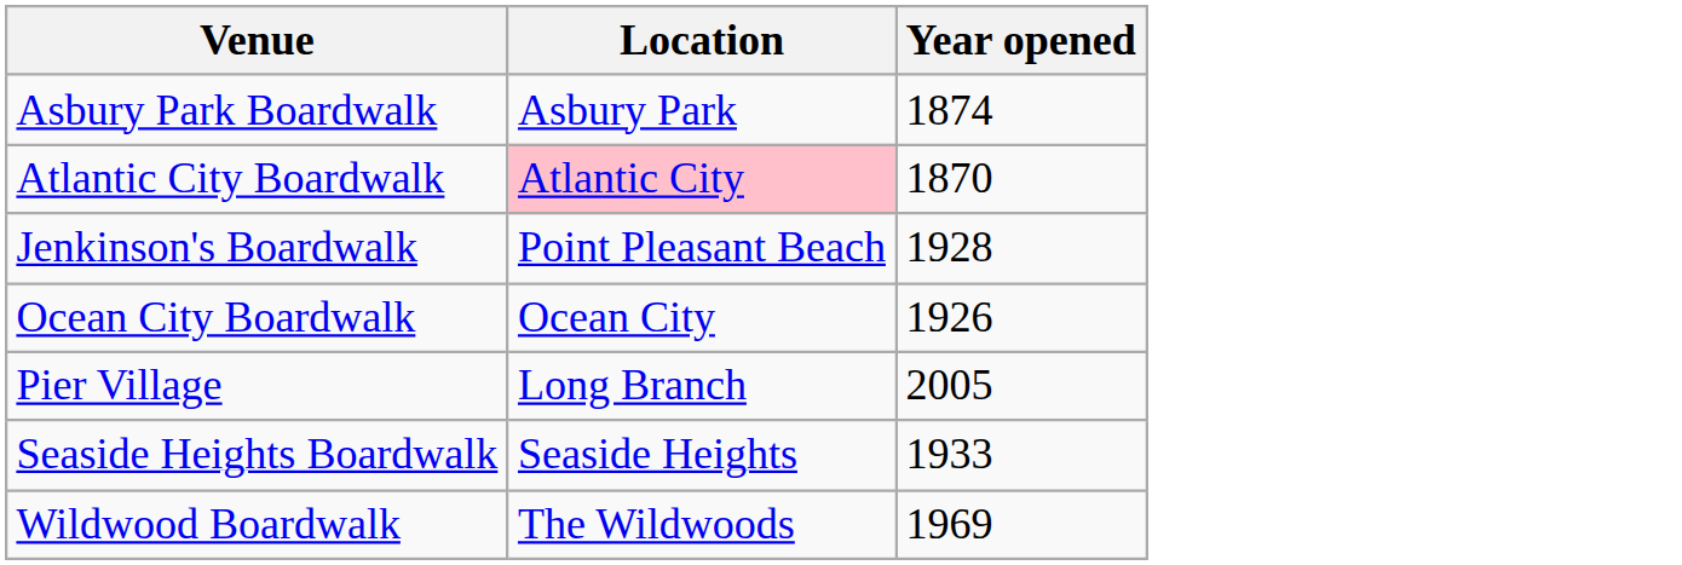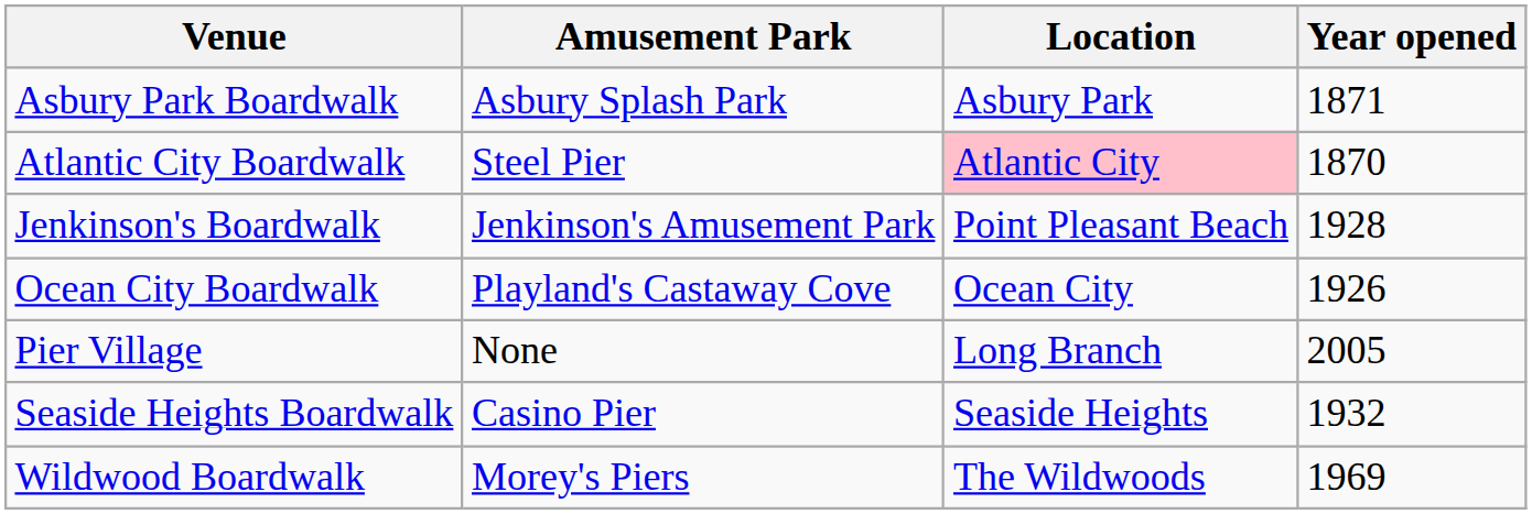+ column: Amusement Park | Asbury Splash Park | Steel Pier | Jenkinson's Amusement Park | Playland's Castaway Cove | None | Casino Pier | Morey's Piers
Asbury Park Boardwalk | Year opened: 1874 -> 1871
Seaside Heights Boardwalk | Year opened: 1933 -> 1932
